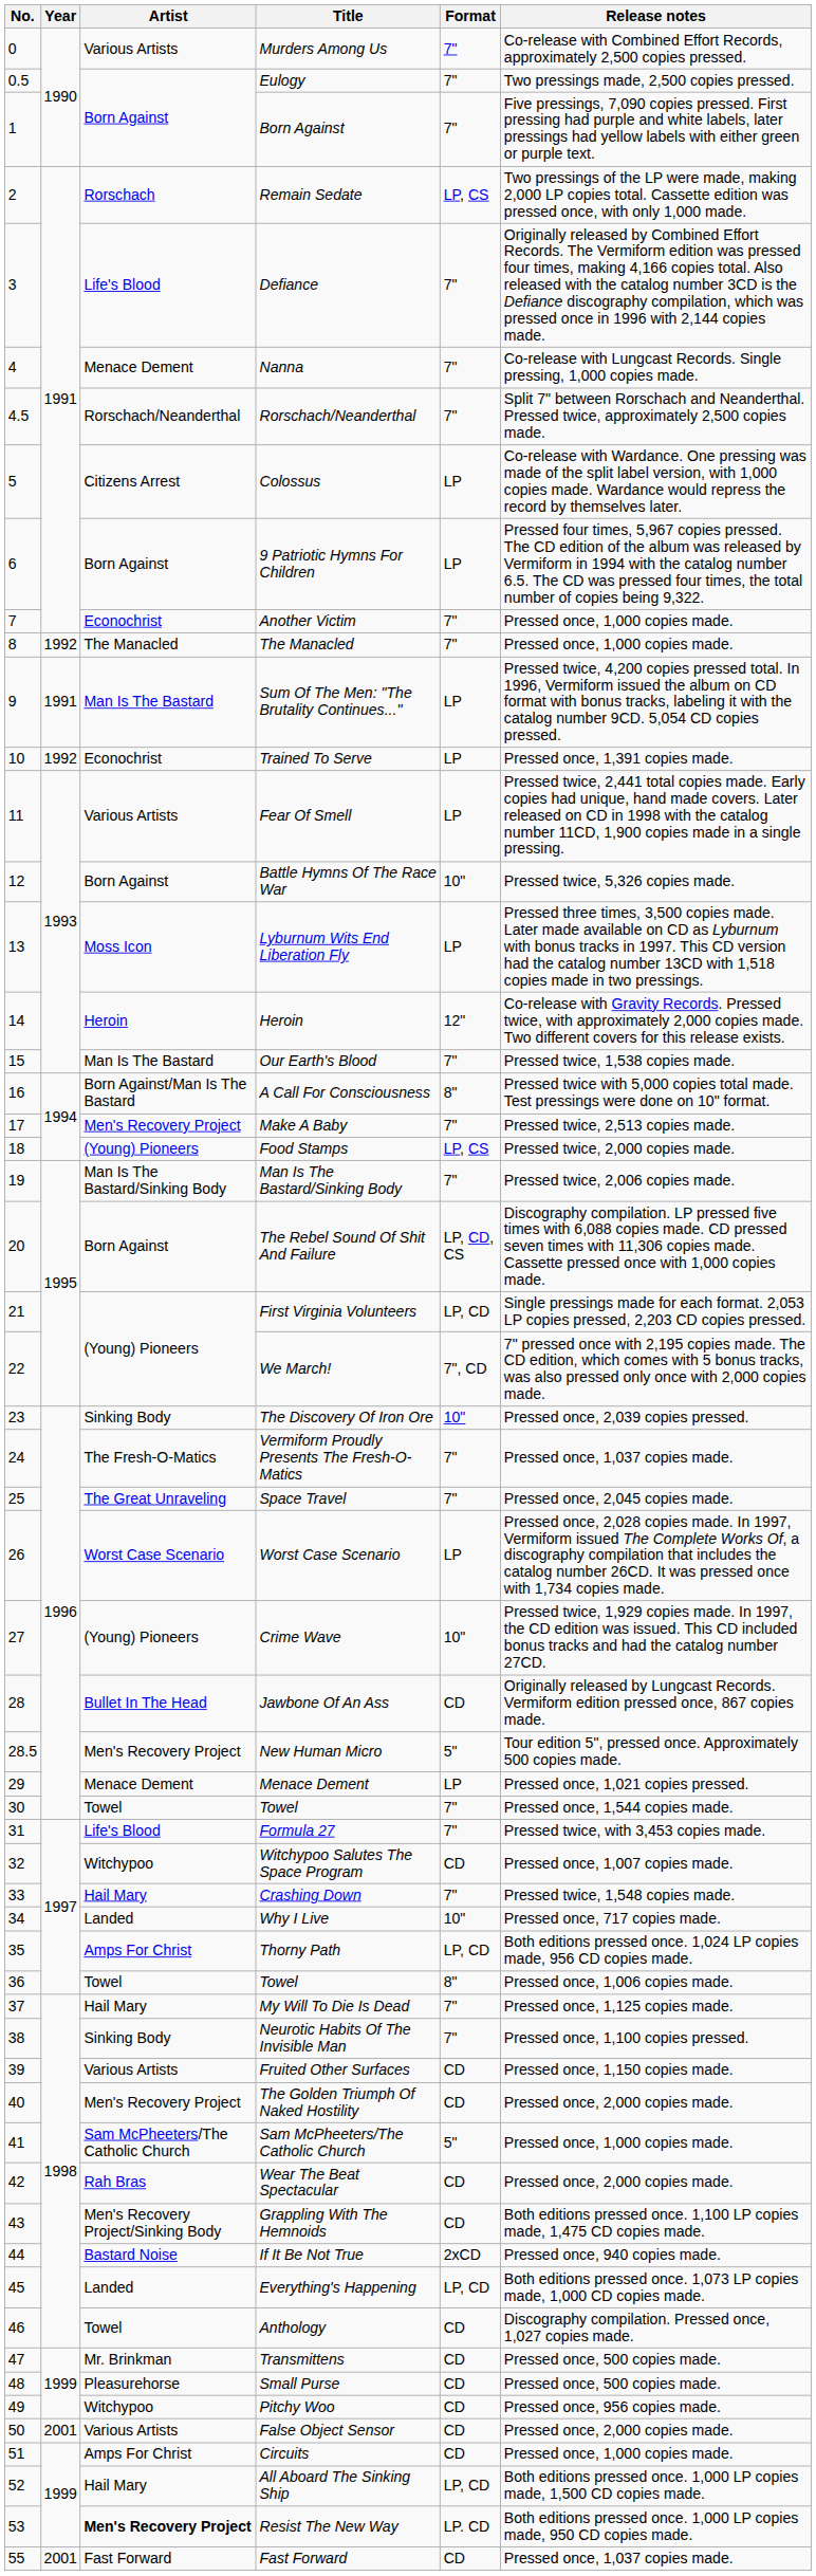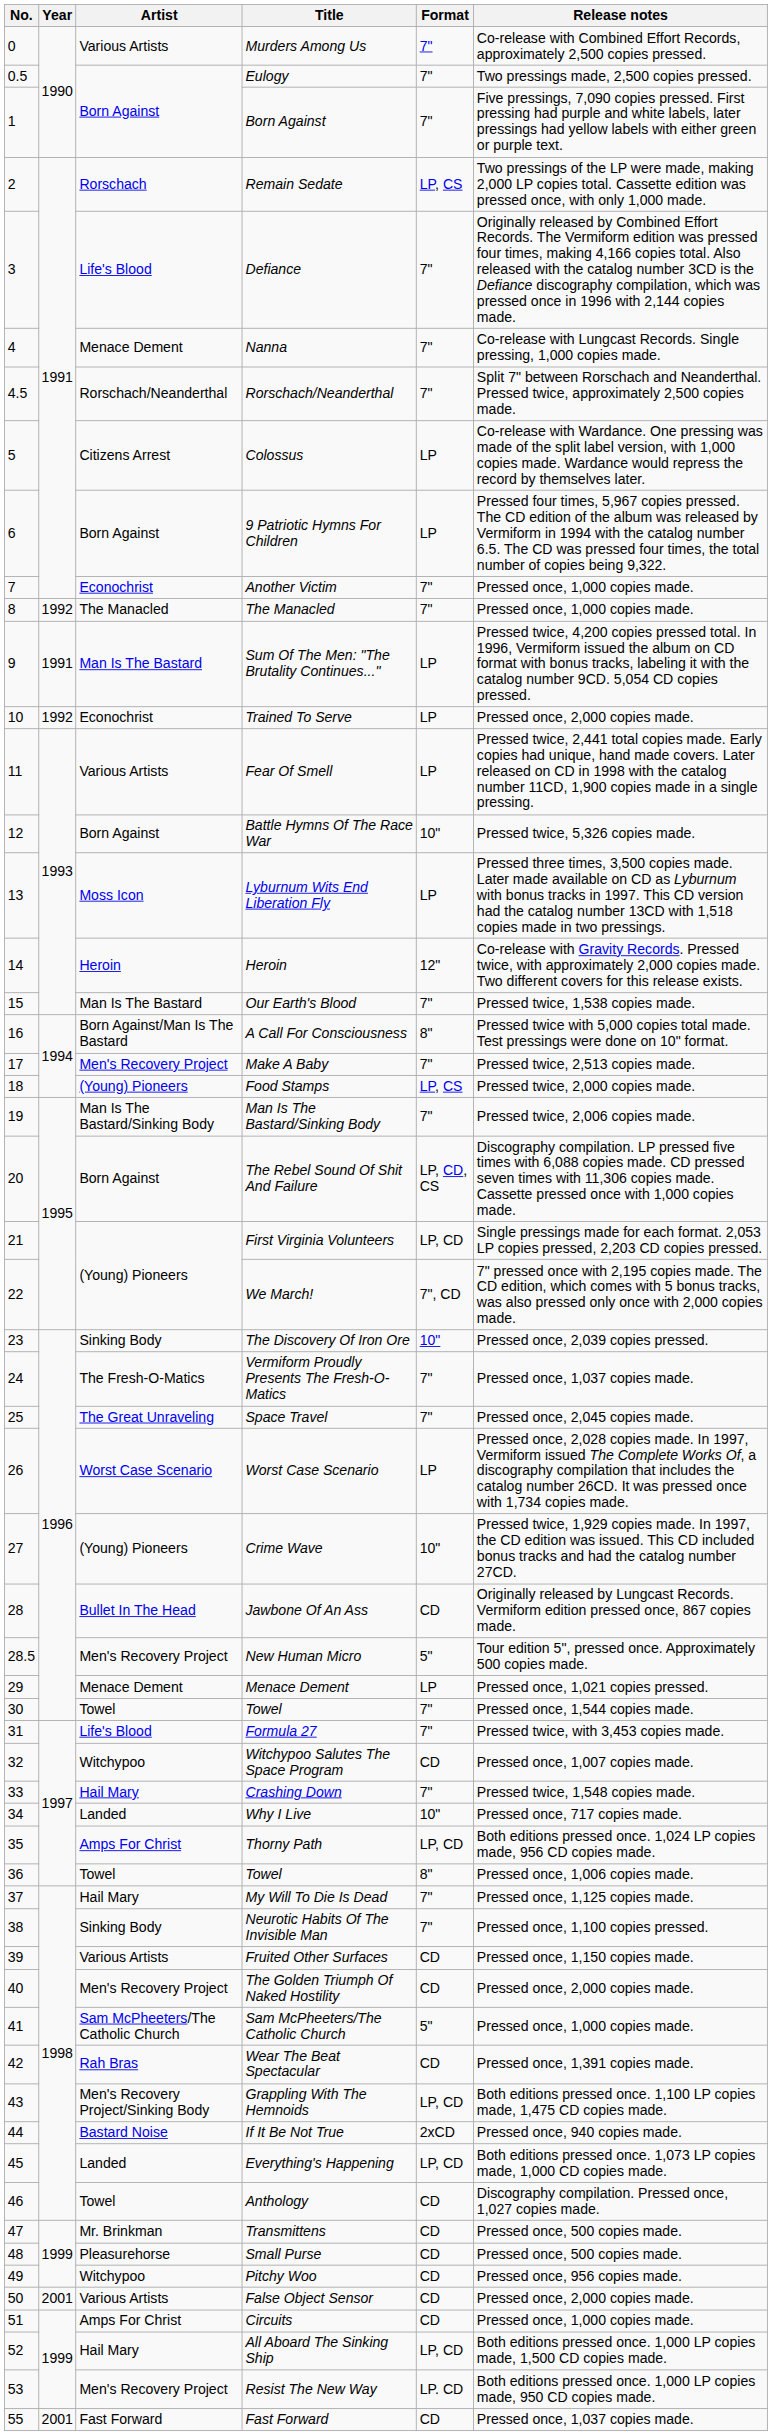Trained To Serve | Release notes: Pressed once, 1,391 copies made. -> Pressed once, 2,000 copies made.
Wear The Beat Spectacular | Release notes: Pressed once, 2,000 copies made. -> Pressed once, 1,391 copies made.
Grappling With The Hemnoids | Format: CD -> LP, CD
Resist The New Way | Artist: bold -> normal
